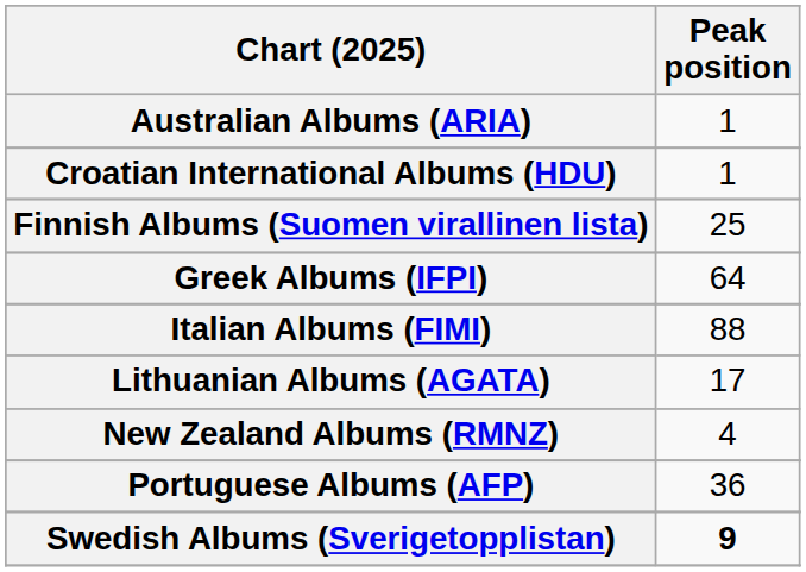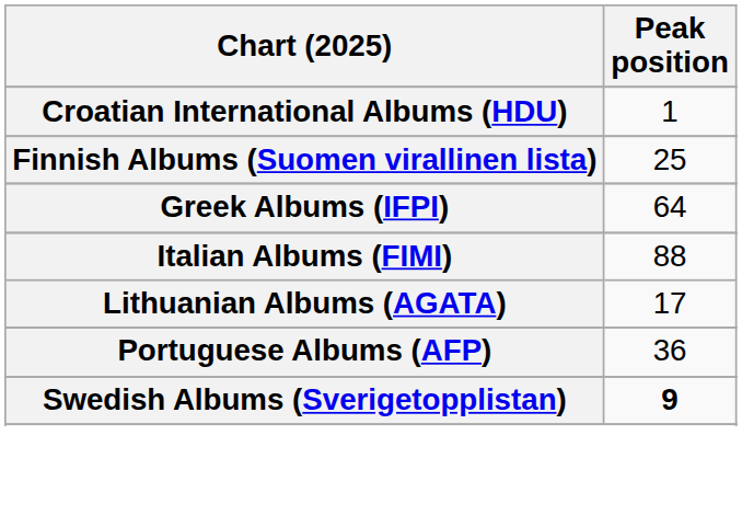- row: Australian Albums (ARIA) | 1
- row: New Zealand Albums (RMNZ) | 4
